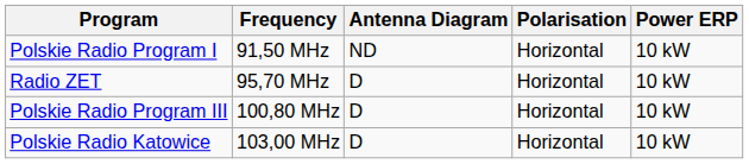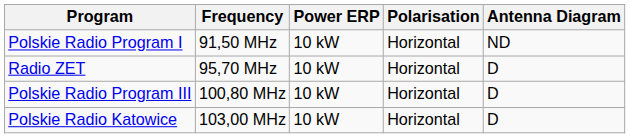columns swapped: Power ERP <-> Antenna Diagram
